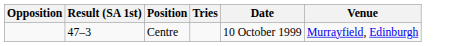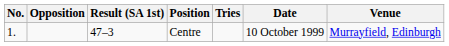+ column: No. | 1.
